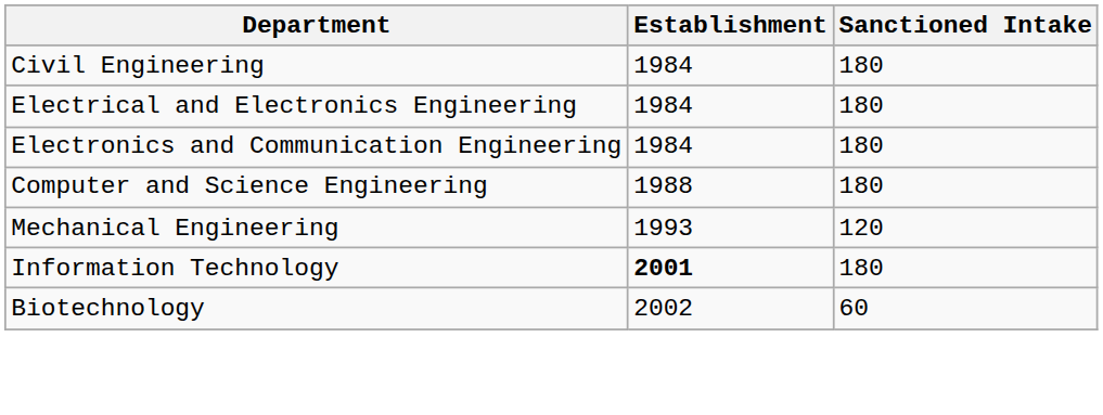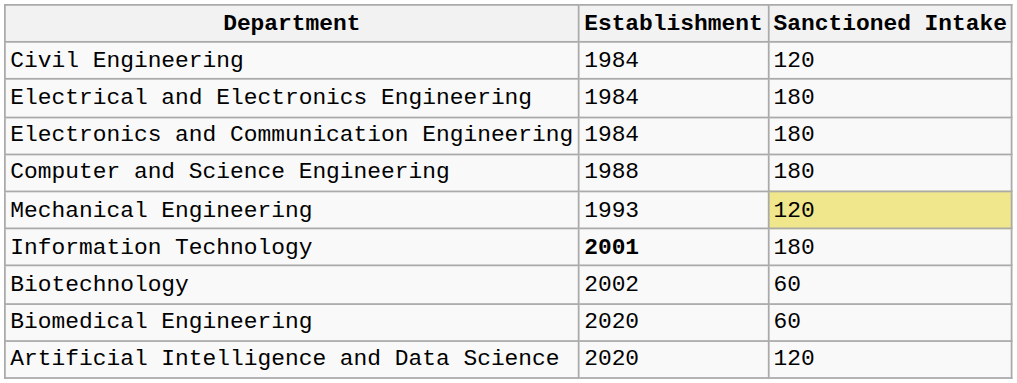Civil Engineering | Sanctioned Intake: 180 -> 120
Mechanical Engineering | Sanctioned Intake: no background -> khaki background
+ row: Biomedical Engineering | 2020 | 60
+ row: Artificial Intelligence and Data Science | 2020 | 120
